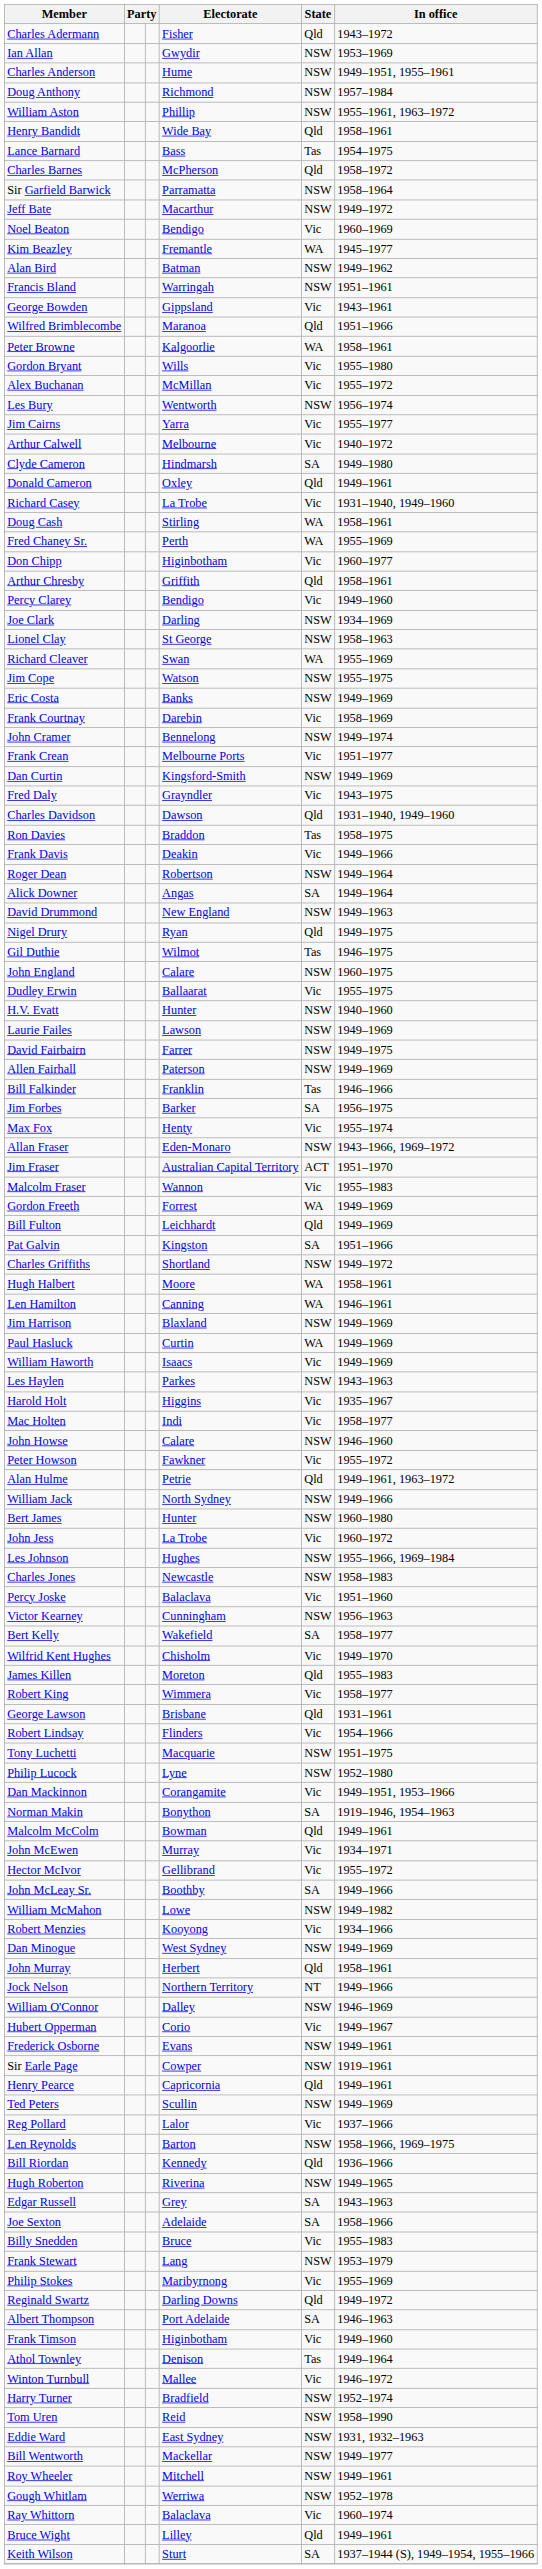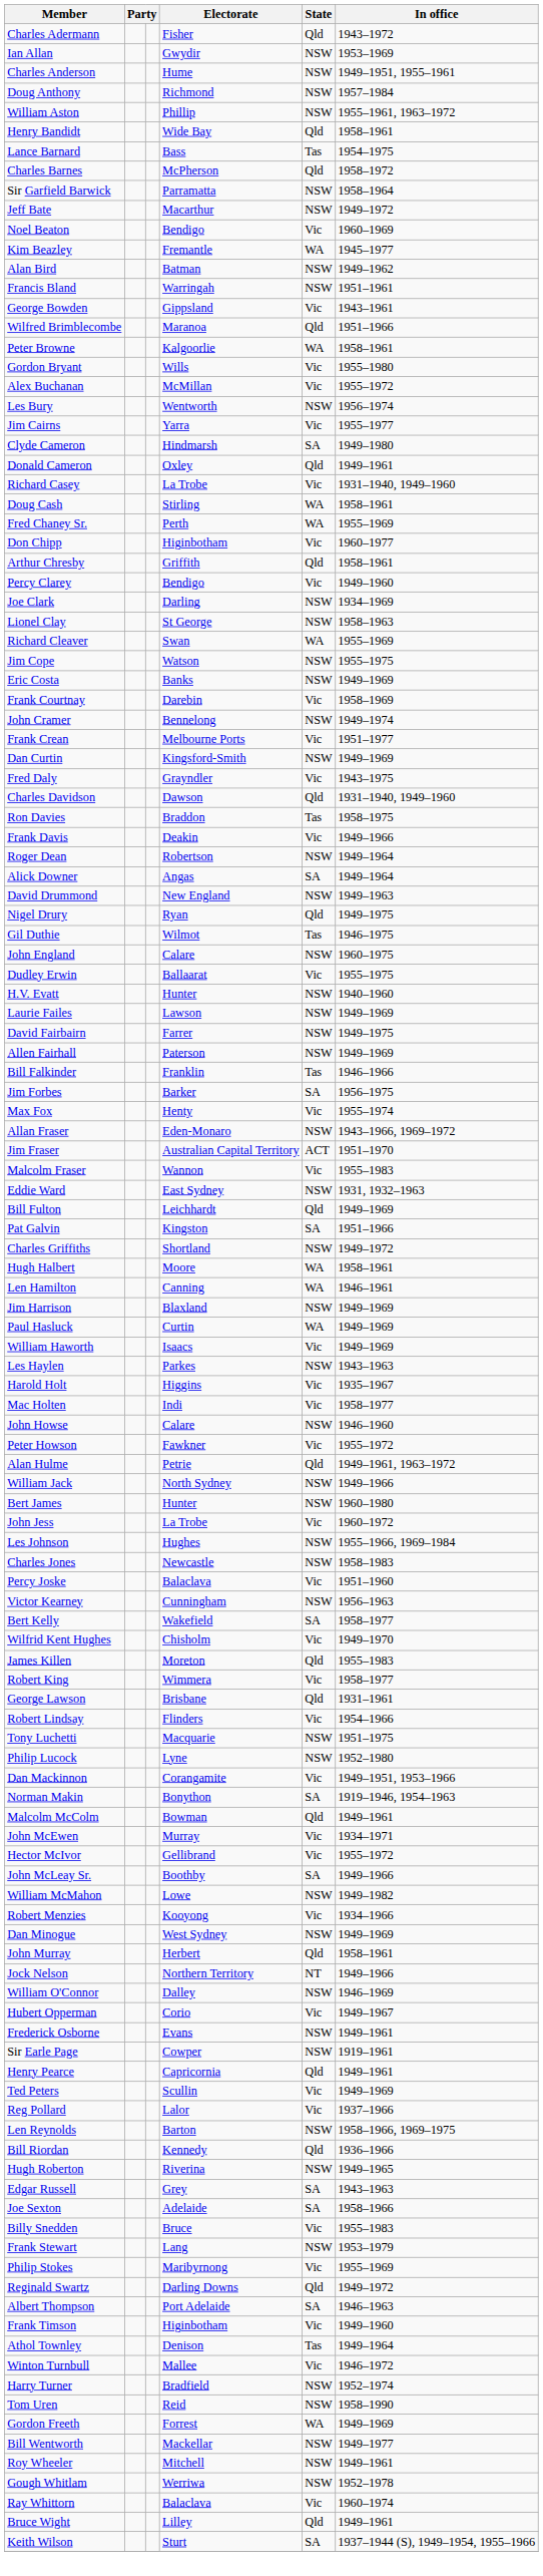- row: Arthur Calwell | Melbourne | Vic | 1940–1972
rows swapped: Gordon Freeth <-> Eddie Ward
Ted Peters | State: NSW -> Vic
